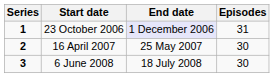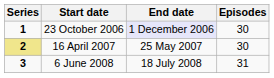23 October 2006 | Episodes: 31 -> 30
16 April 2007 | Series: no background -> khaki background
6 June 2008 | Episodes: 30 -> 31
